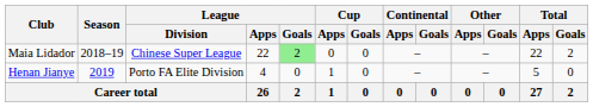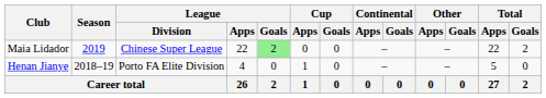Maia Lidador | Season: 2018–19 -> 2019
Henan Jianye | Season: 2019 -> 2018–19
